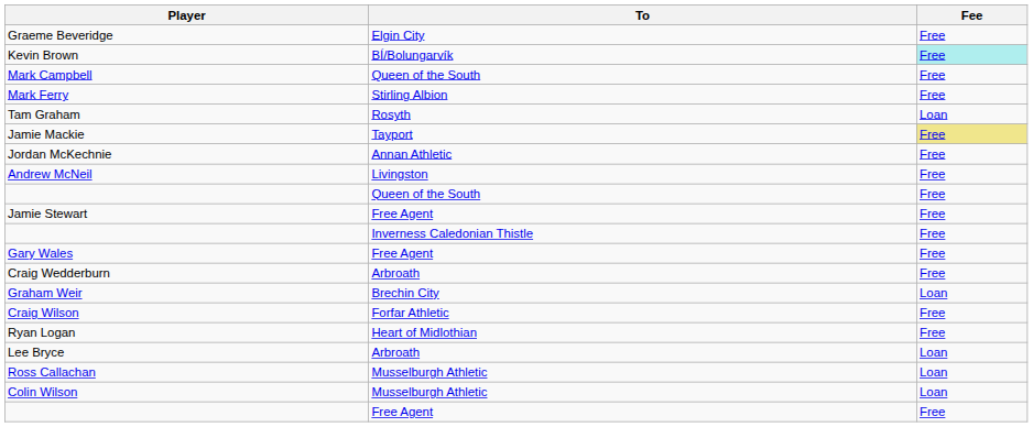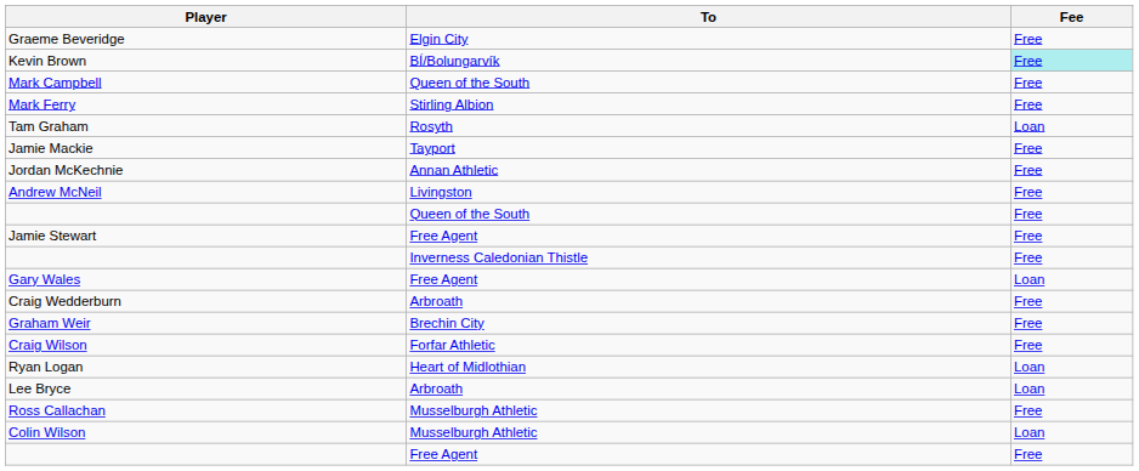Jamie Mackie | Fee: khaki background -> no background
Gary Wales | Fee: Free -> Loan
Graham Weir | Fee: Loan -> Free
Ryan Logan | Fee: Free -> Loan
Ross Callachan | Fee: Loan -> Free
